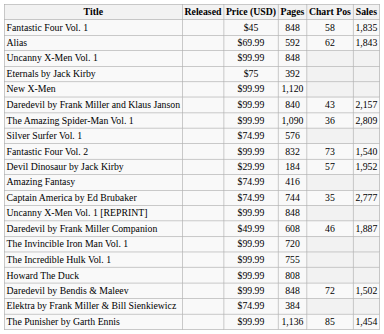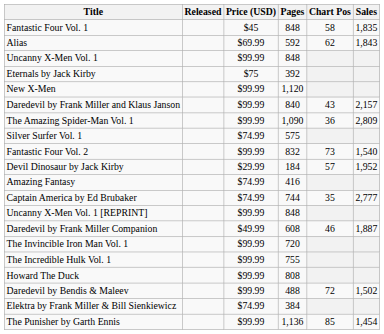Silver Surfer Vol. 1 | Pages: 576 -> 575
Daredevil by Bendis & Maleev | Pages: 848 -> 488
